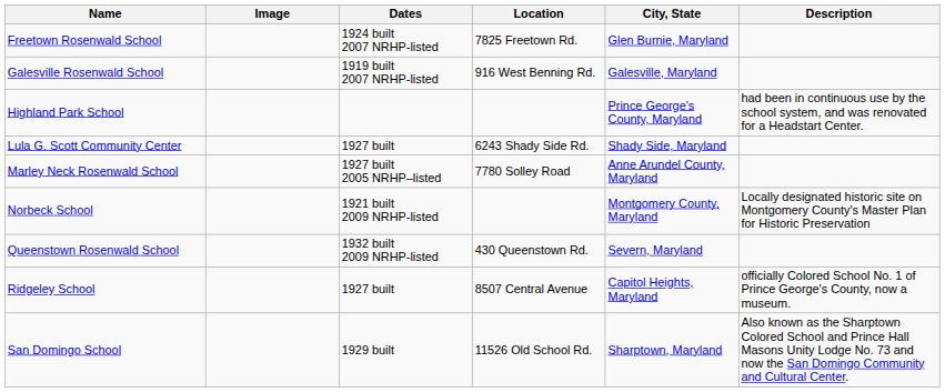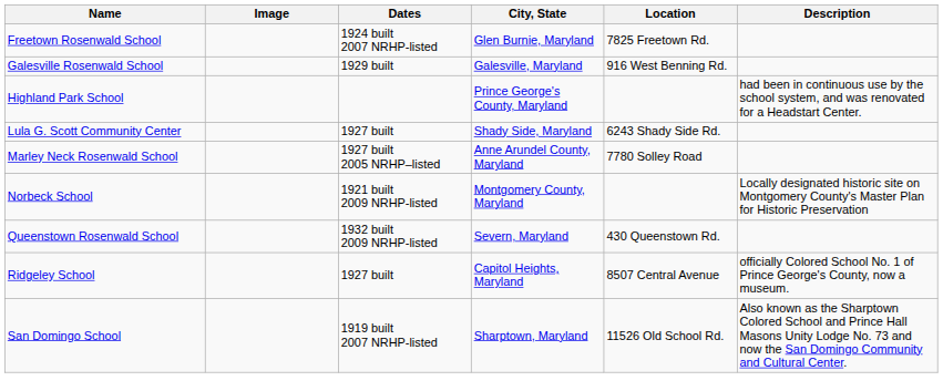columns swapped: Location <-> City, State
Galesville Rosenwald School | Dates: 1919 built 2007 NRHP-listed -> 1929 built
San Domingo School | Dates: 1929 built -> 1919 built 2007 NRHP-listed
